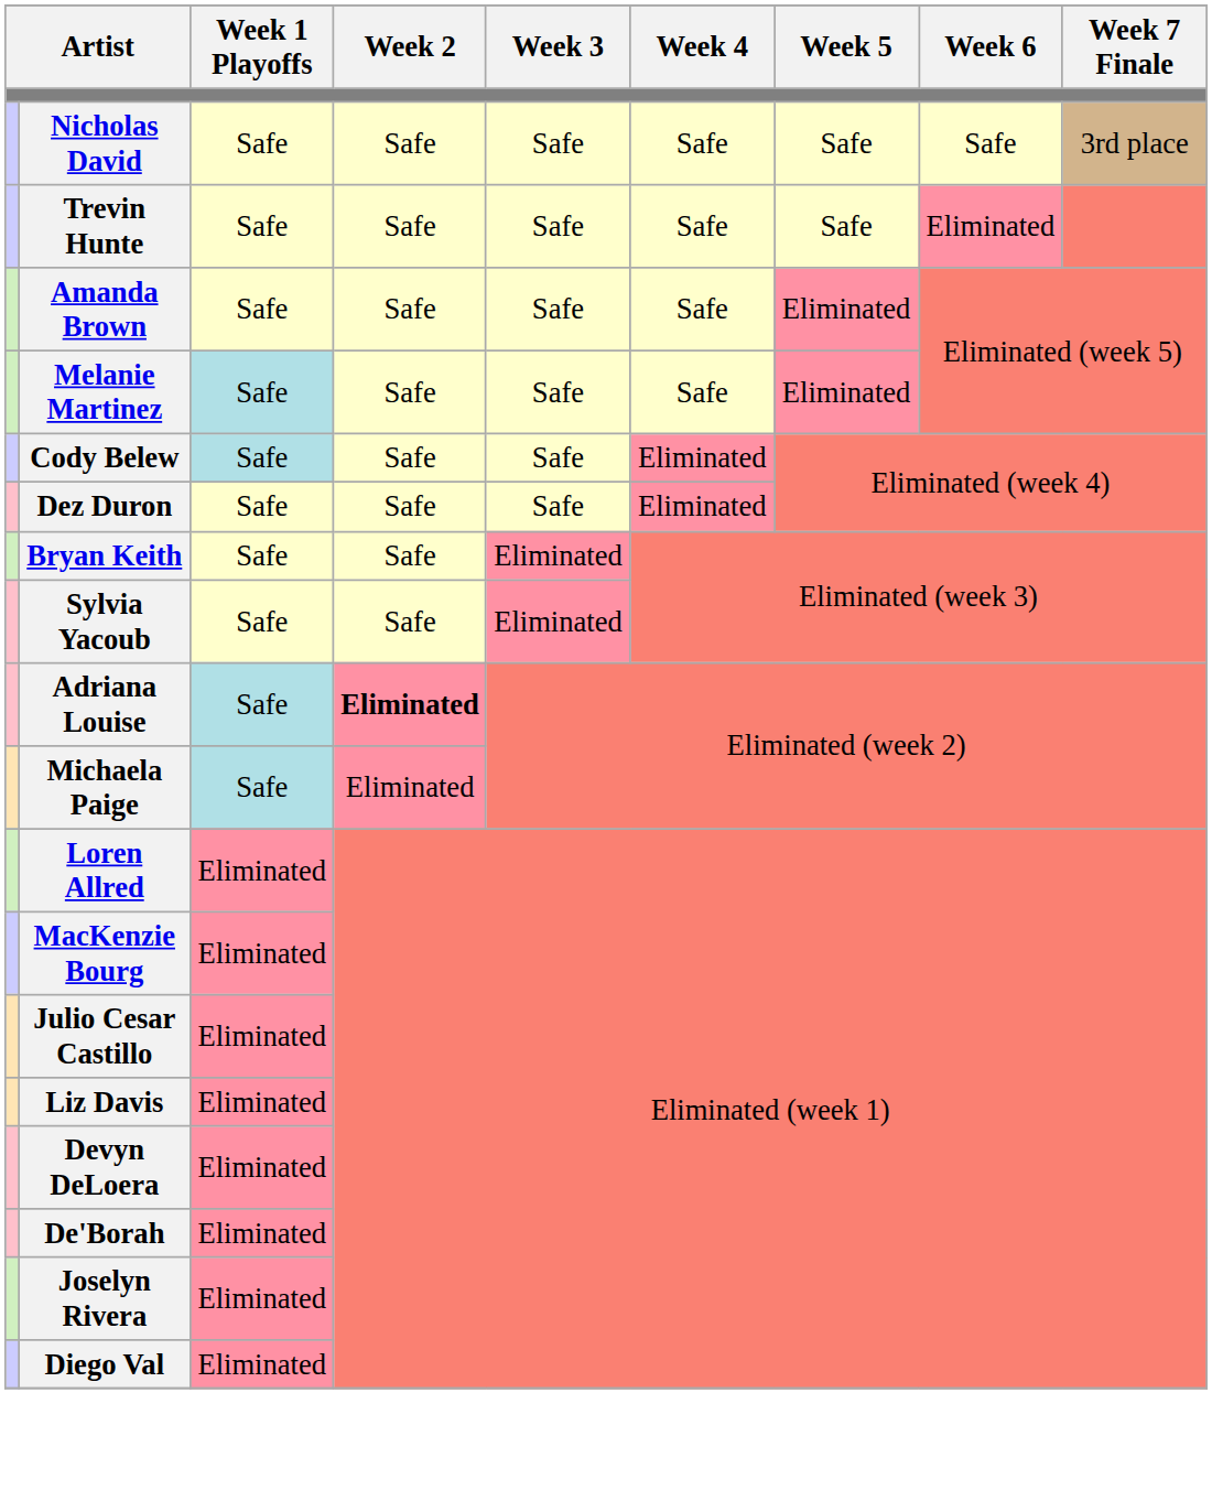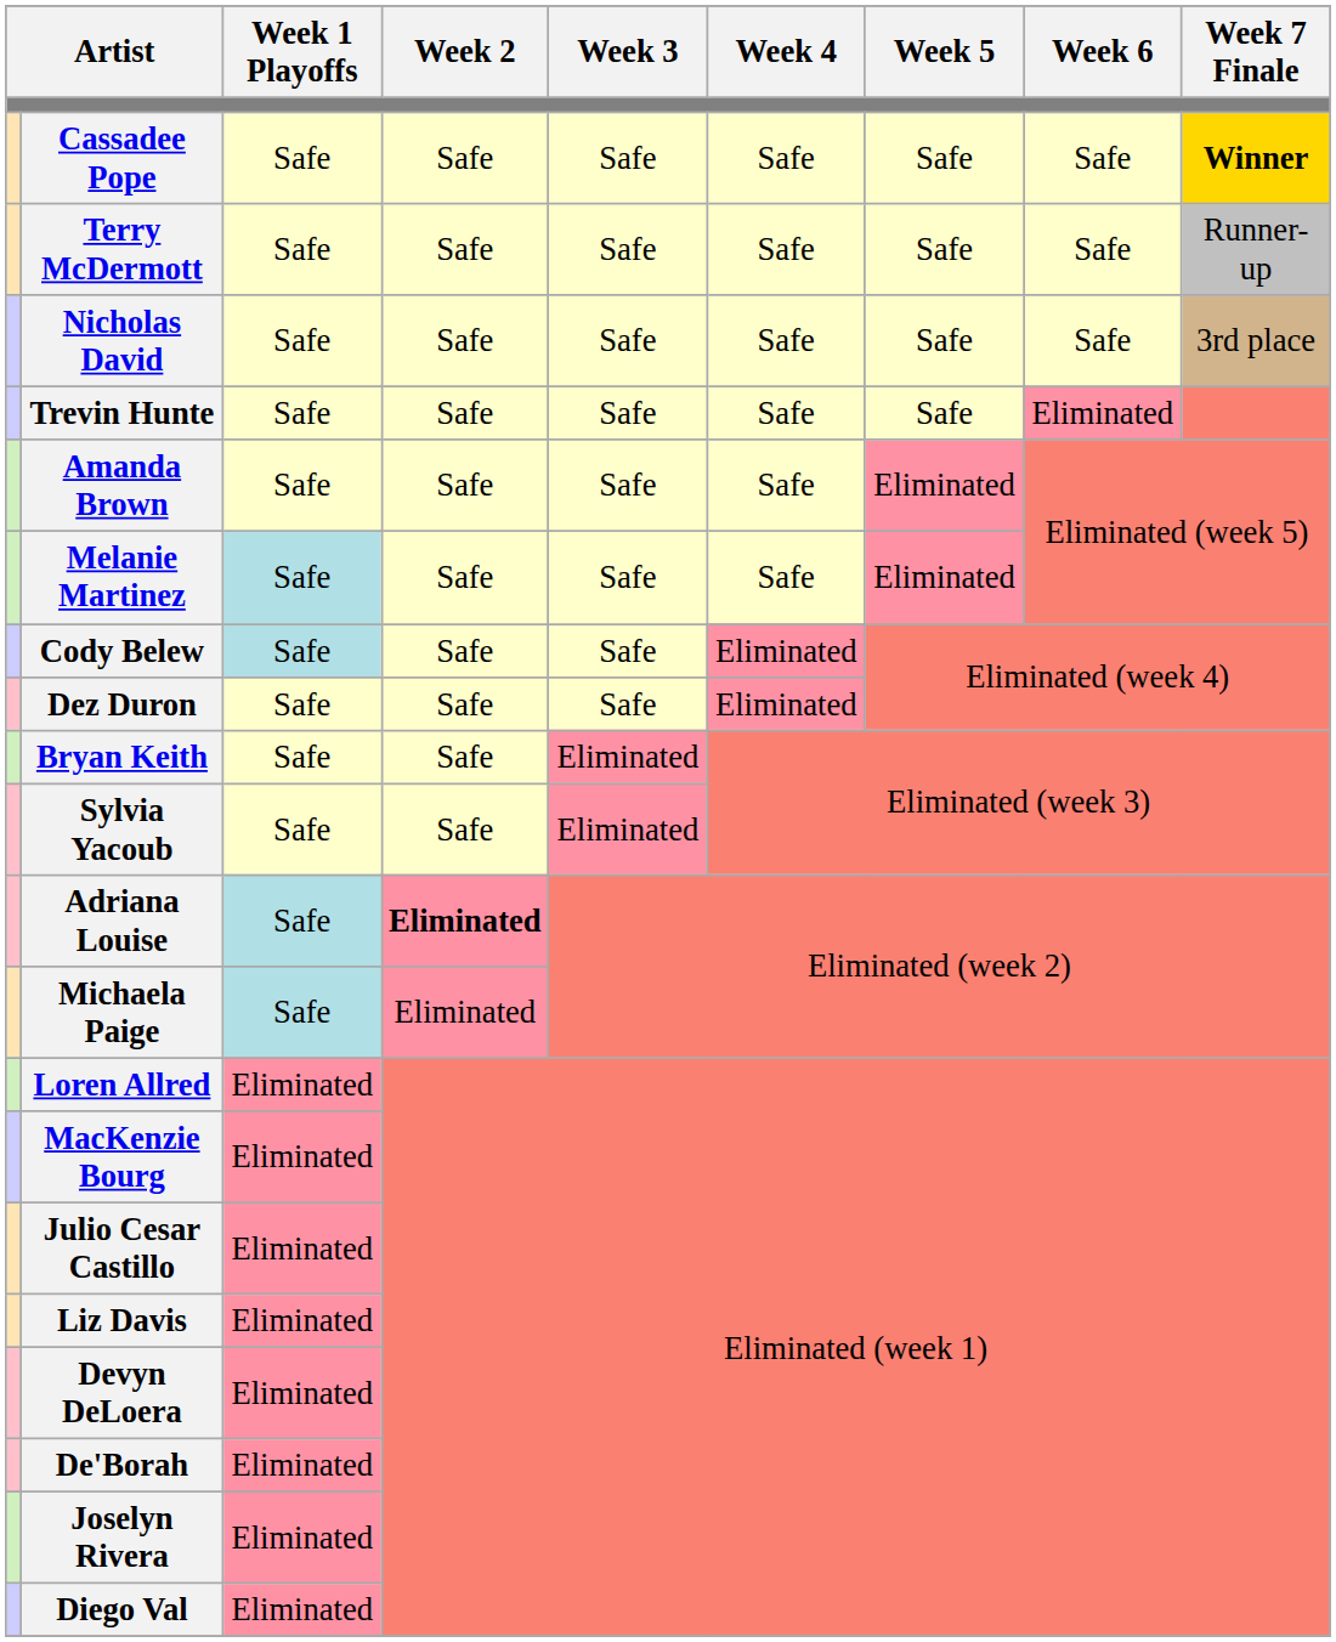+ row: Cassadee Pope | Safe | Safe | Safe | Safe | Safe | Safe | Winner
+ row: Terry McDermott | Safe | Safe | Safe | Safe | Safe | Safe | Runner-up
